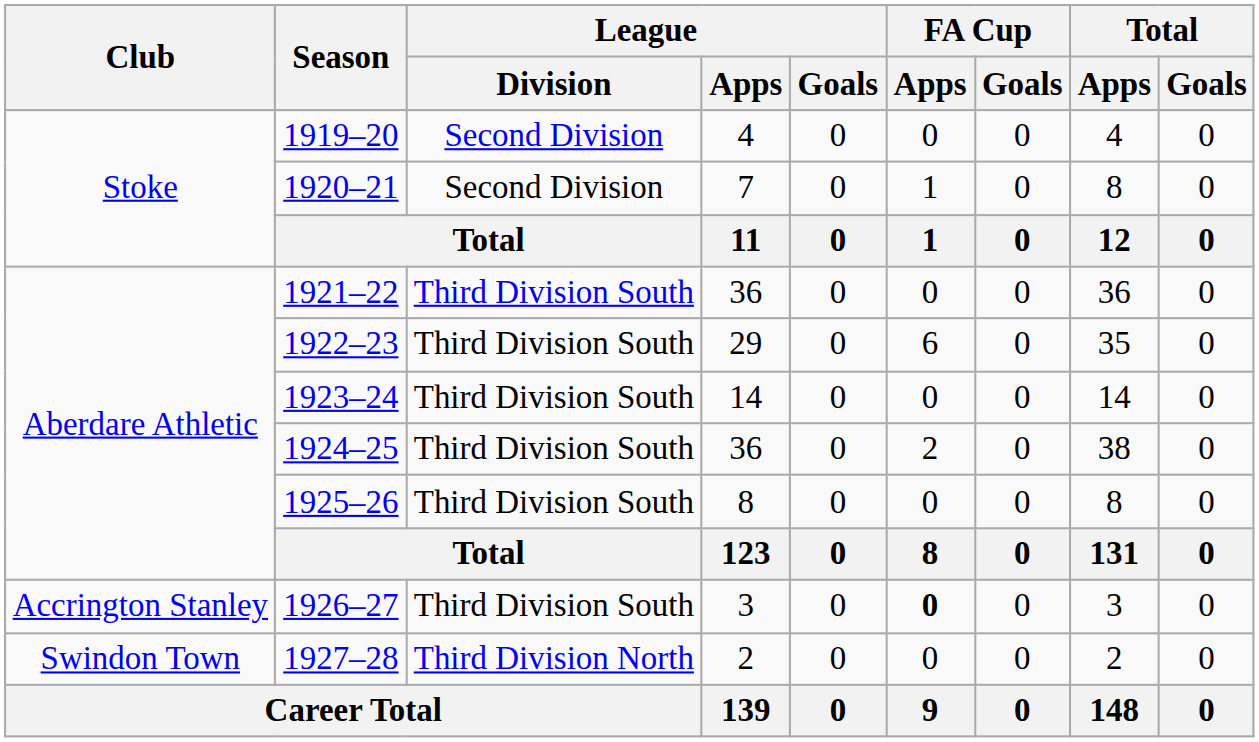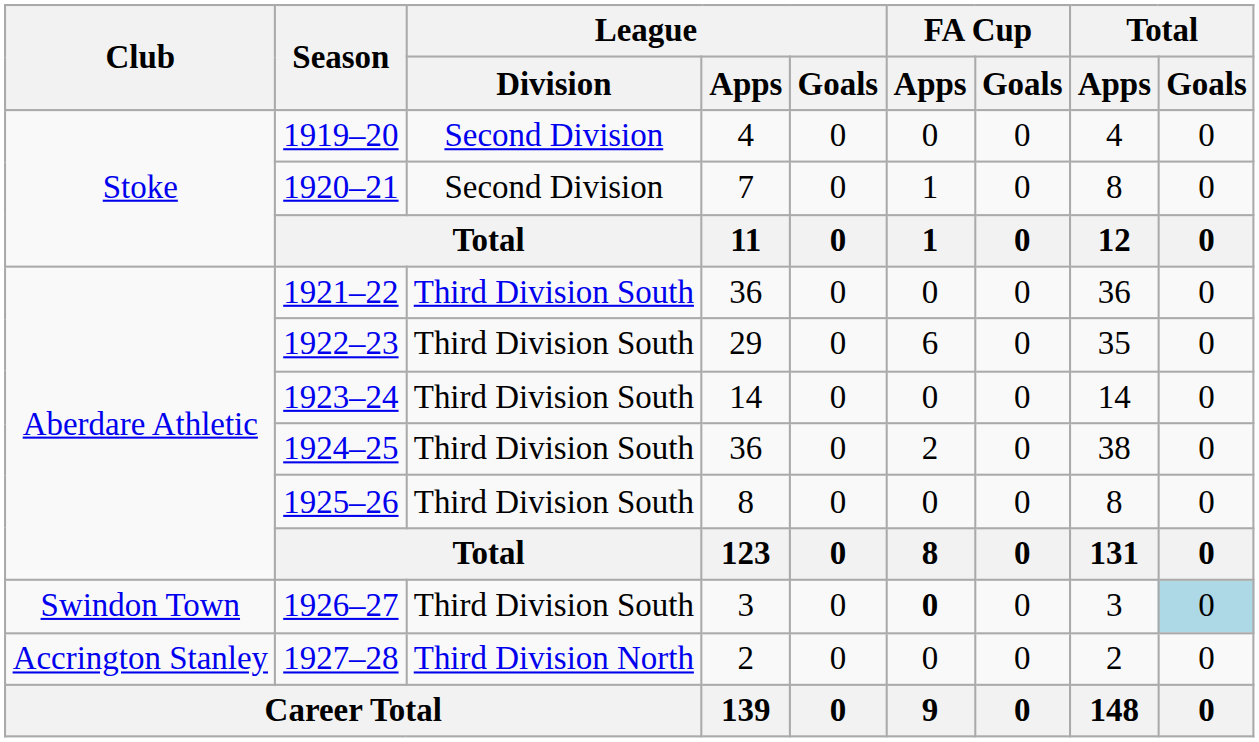1926–27 | Club: Accrington Stanley -> Swindon Town
1926–27 | Total / Goals: no background -> lightblue background
1927–28 | Club: Swindon Town -> Accrington Stanley
